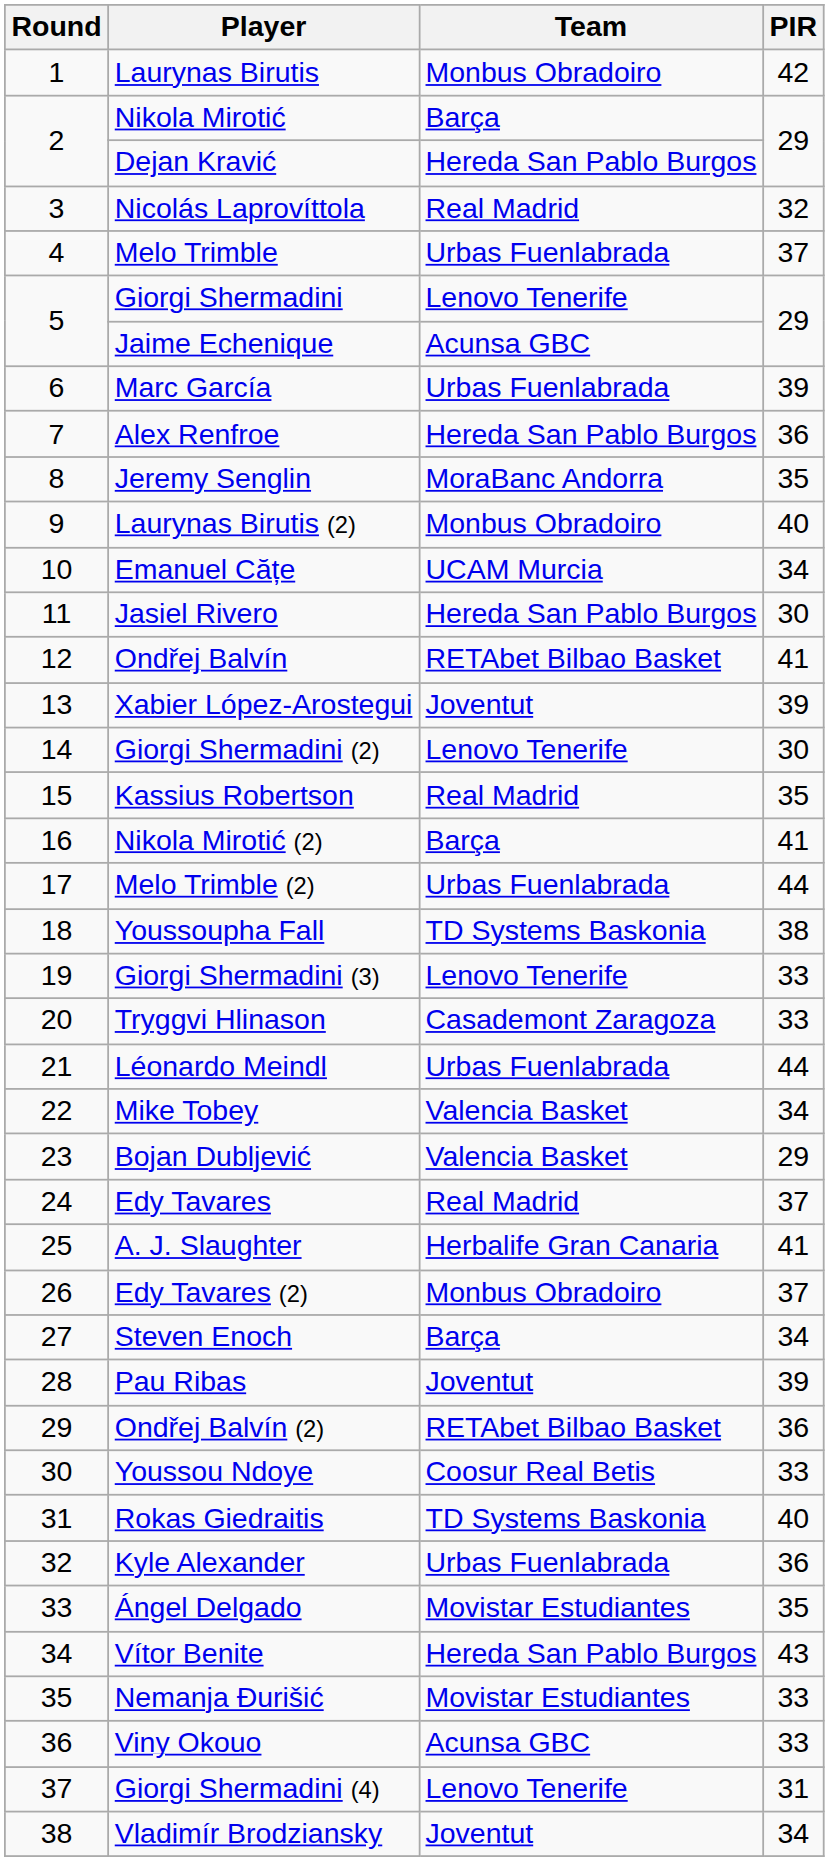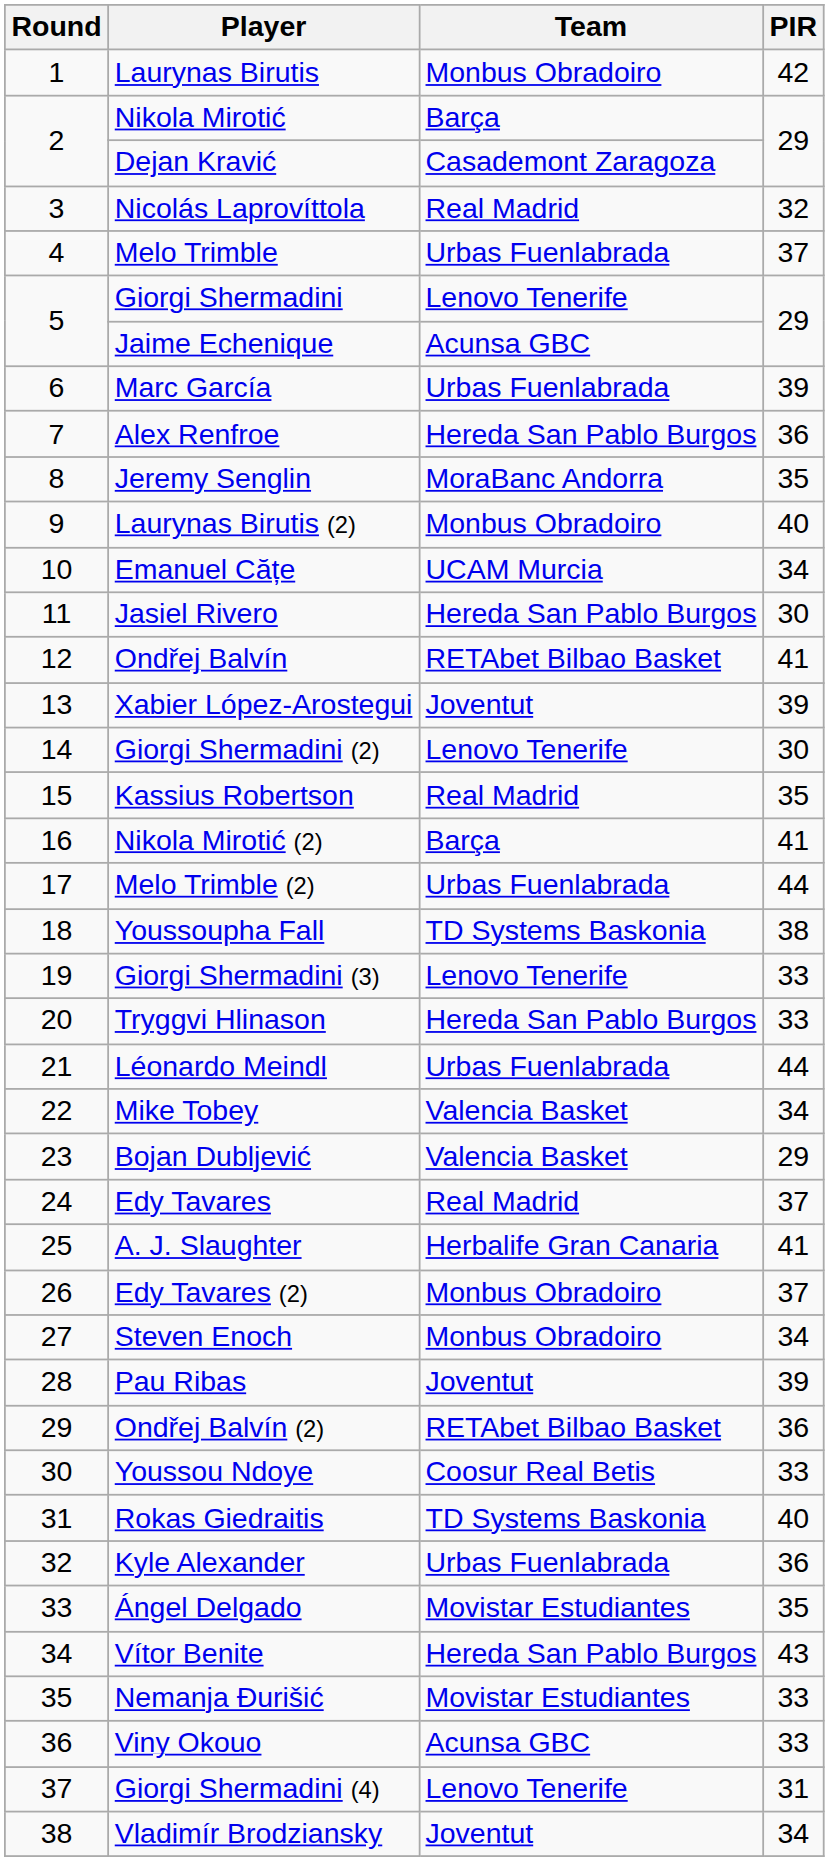Dejan Kravić | Team: Hereda San Pablo Burgos -> Casademont Zaragoza
Tryggvi Hlinason | Team: Casademont Zaragoza -> Hereda San Pablo Burgos
Steven Enoch | Team: Barça -> Monbus Obradoiro
